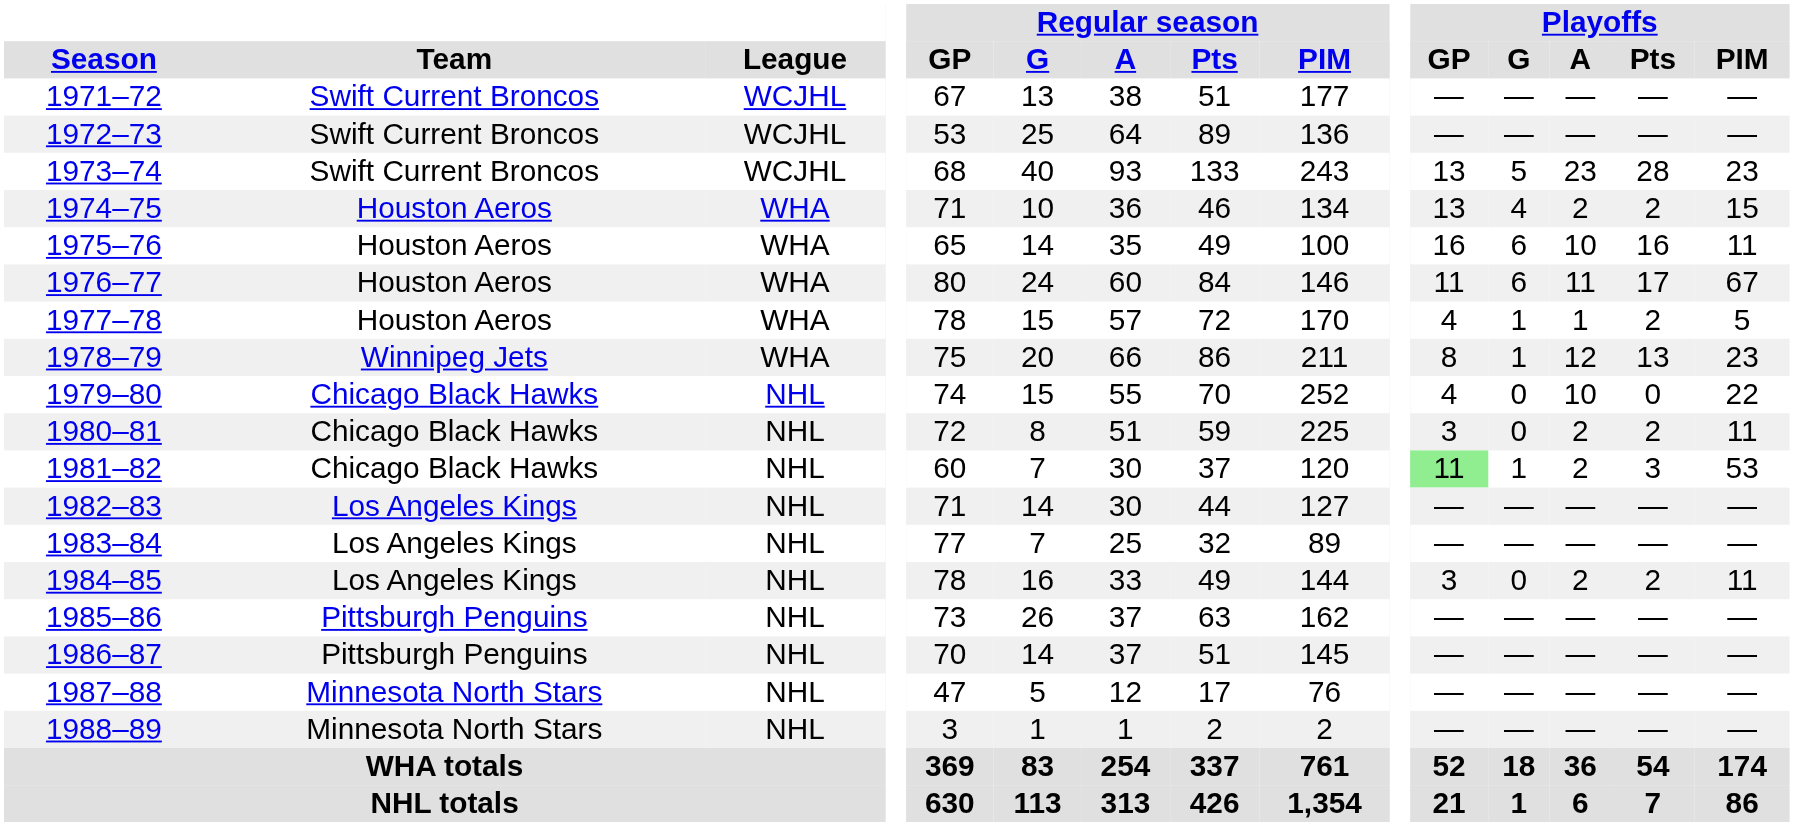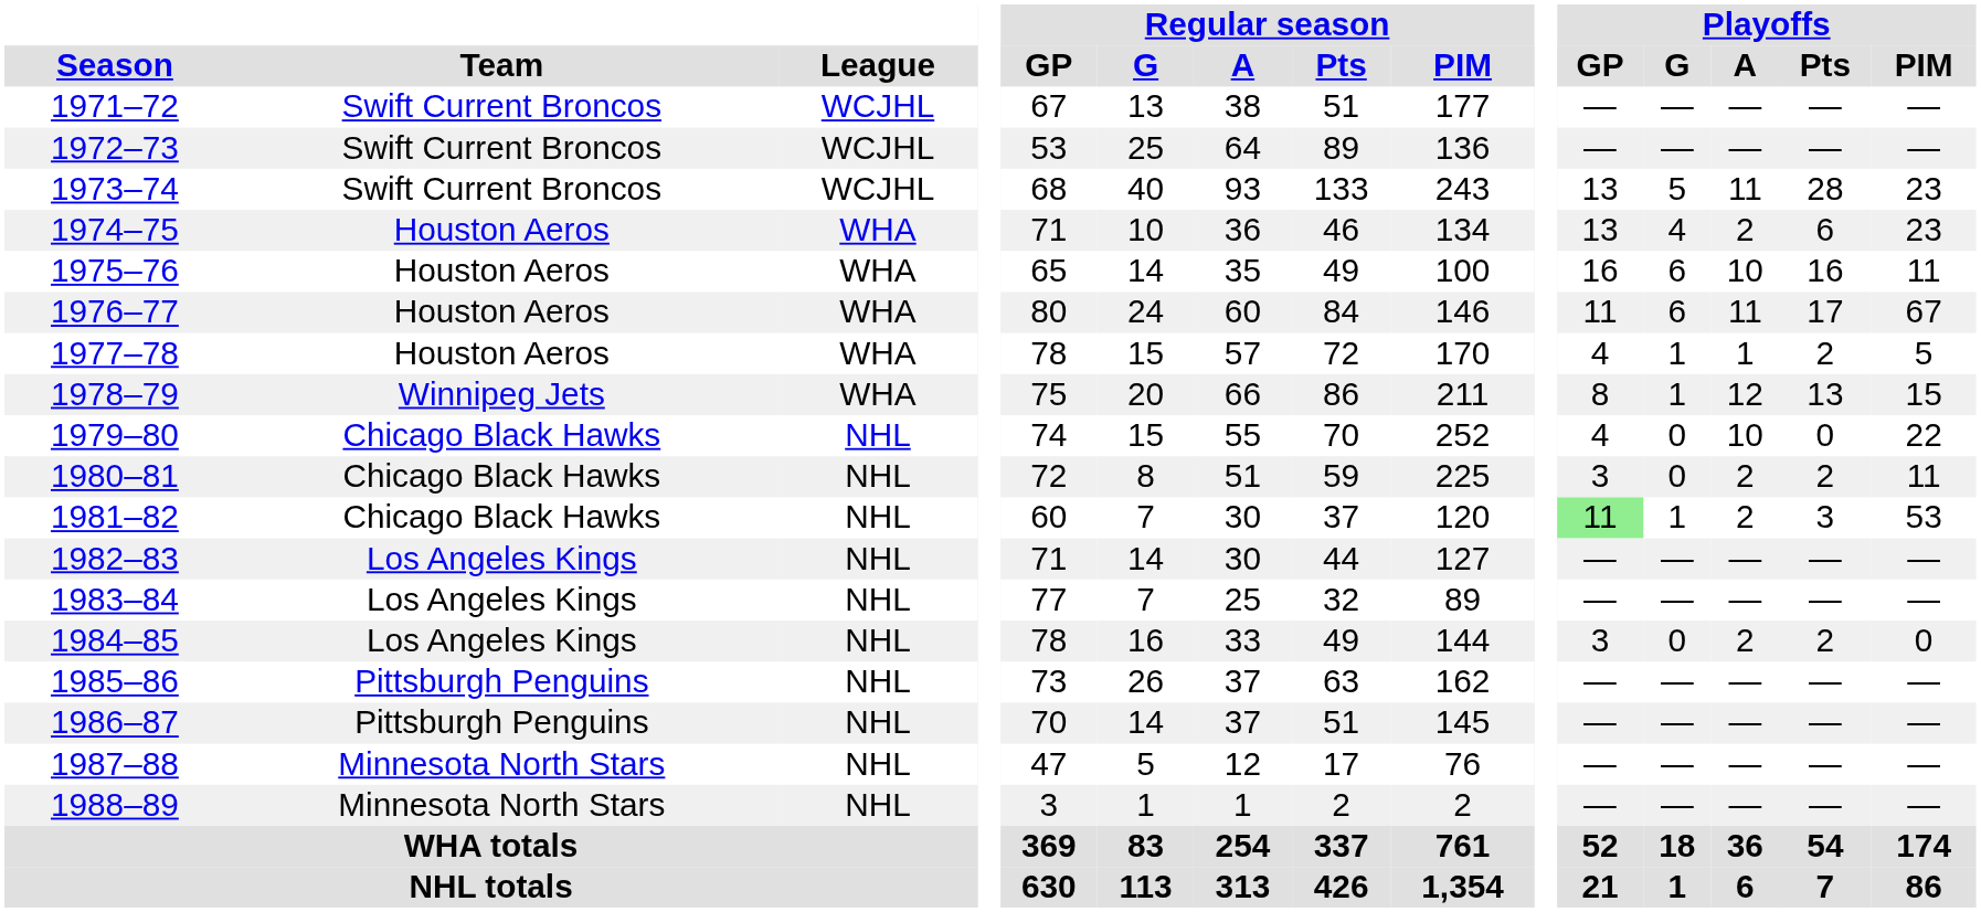1973–74 | Playoffs / A: 23 -> 11
1974–75 | Playoffs / Pts: 2 -> 6
1974–75 | Playoffs / PIM: 15 -> 23
1978–79 | Playoffs / PIM: 23 -> 15
1984–85 | Playoffs / PIM: 11 -> 0
